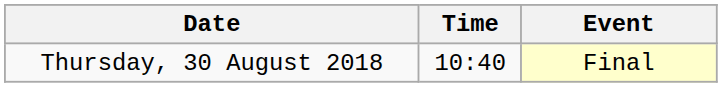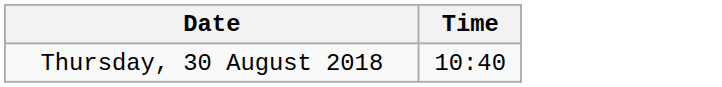- column: Event | Final
